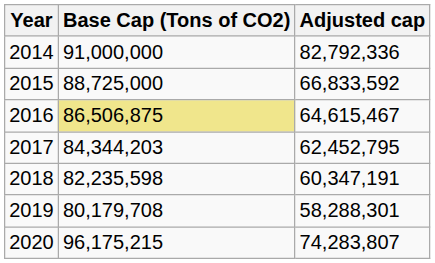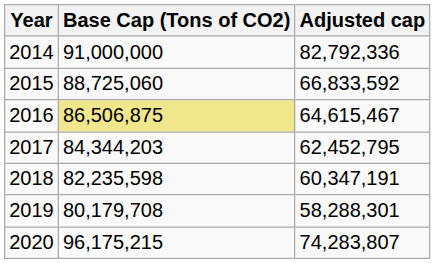2015 | Base Cap (Tons of CO2): 88,725,000 -> 88,725,060
